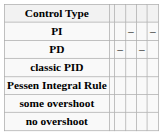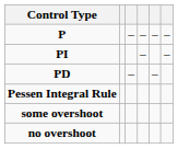+ row: P | – | – | – | –
- row: classic PID
